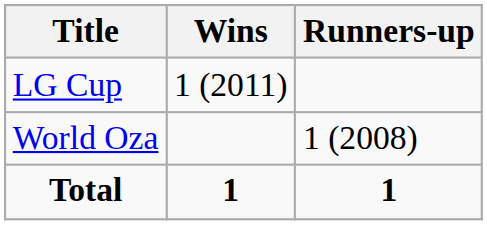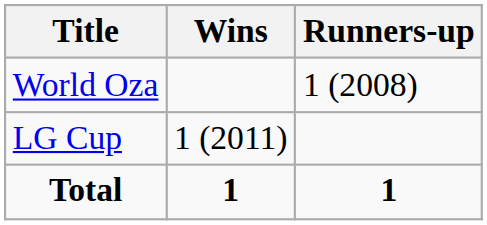rows swapped: LG Cup <-> World Oza
